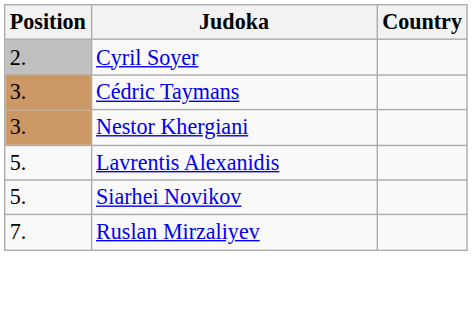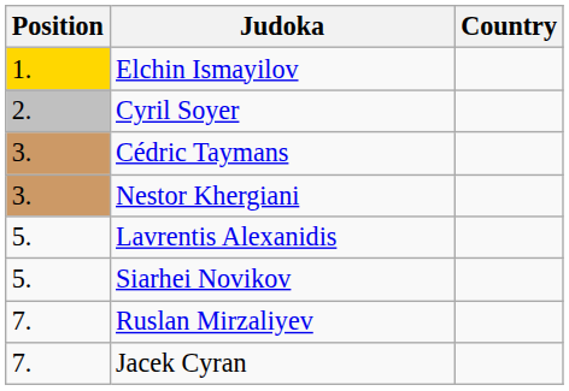+ row: 1. | Elchin Ismayilov
+ row: 7. | Jacek Cyran
